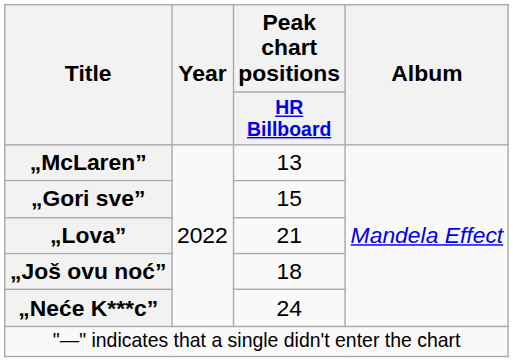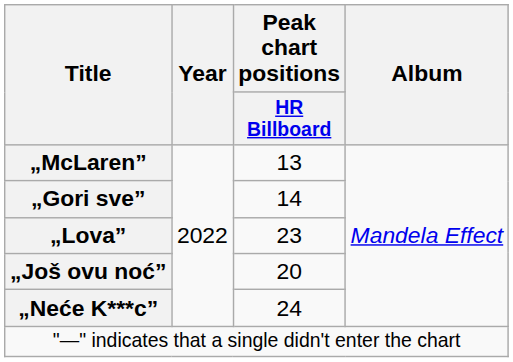„Gori sve” | Peak chart positions / HR Billboard: 15 -> 14
„Lova” | Peak chart positions / HR Billboard: 21 -> 23
„Još ovu noć” | Peak chart positions / HR Billboard: 18 -> 20
